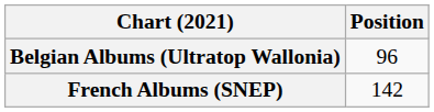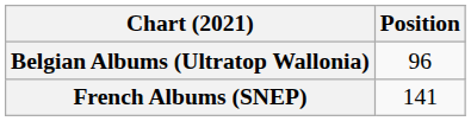French Albums (SNEP) | Position: 142 -> 141
